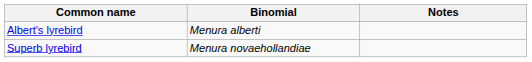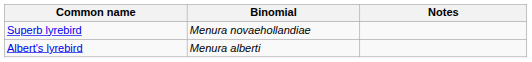rows swapped: Albert's lyrebird <-> Superb lyrebird
